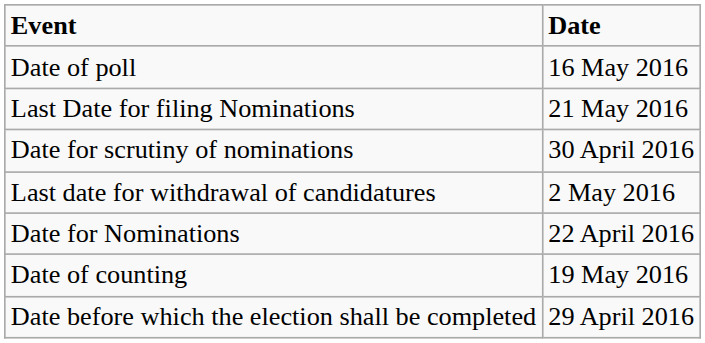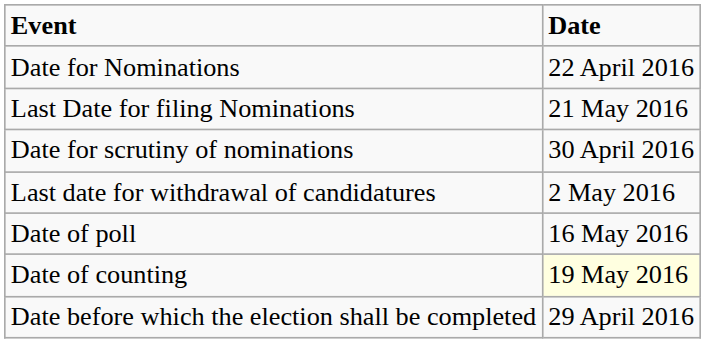rows swapped: Date for Nominations <-> Date of poll
Date of counting | Date: no background -> lightyellow background
